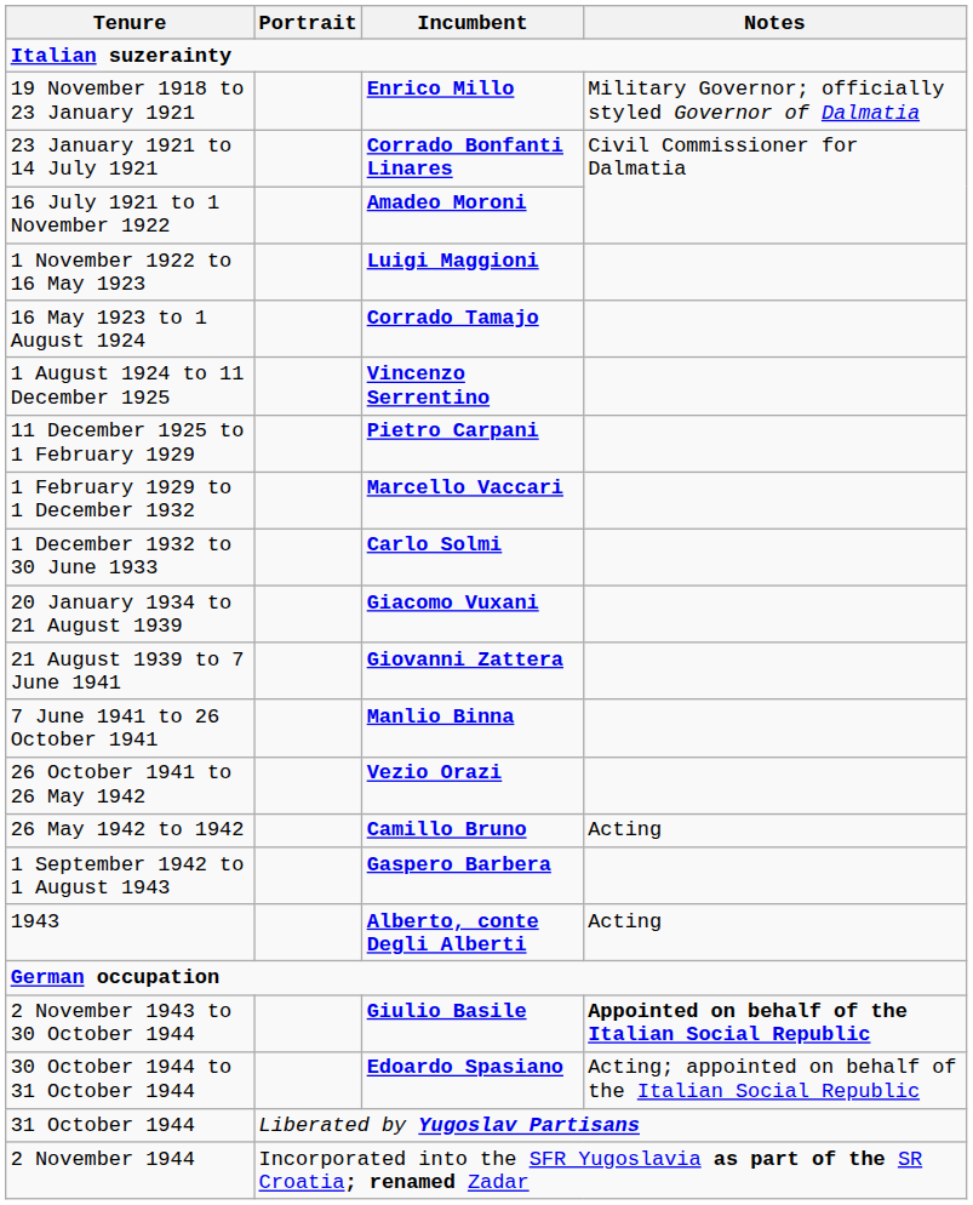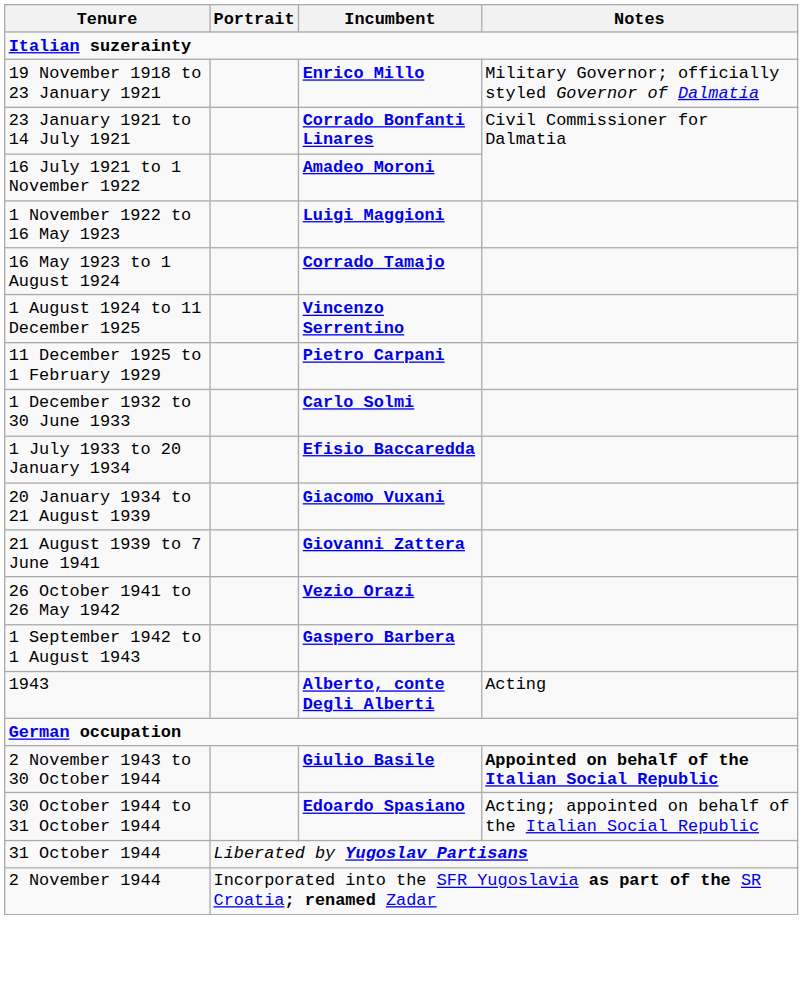- row: 1 February 1929 to 1 December 1932 | Marcello Vaccari
+ row: 1 July 1933 to 20 January 1934 | Efisio Baccaredda
- row: 7 June 1941 to 26 October 1941 | Manlio Binna
- row: 26 May 1942 to 1942 | Camillo Bruno | Acting
